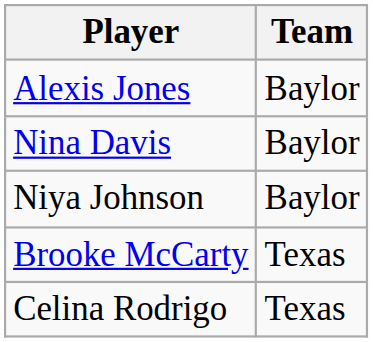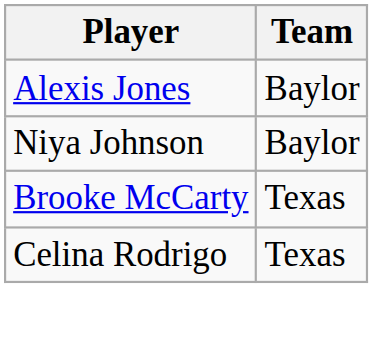- row: Nina Davis | Baylor
